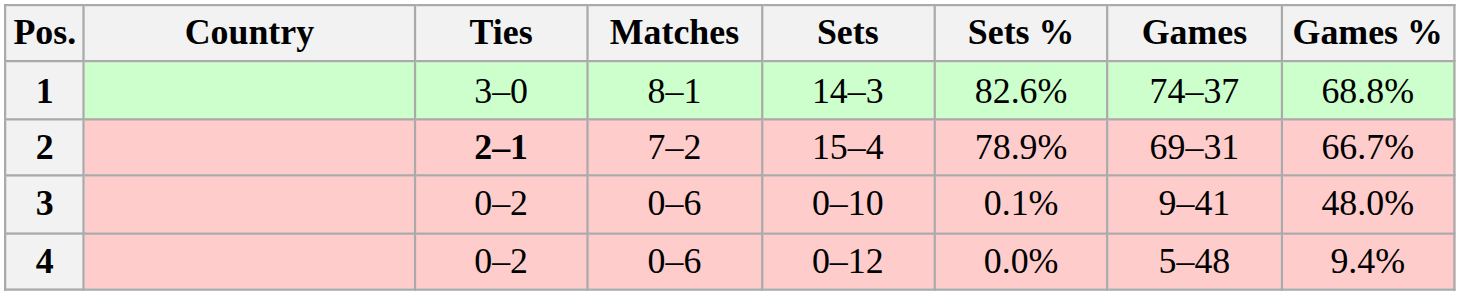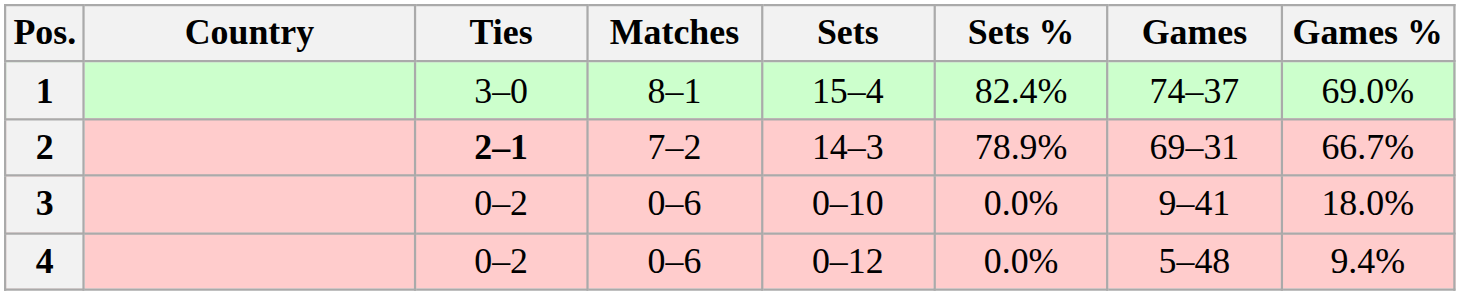1 | Sets: 14–3 -> 15–4
1 | Sets %: 82.6% -> 82.4%
1 | Games %: 68.8% -> 69.0%
2 | Sets: 15–4 -> 14–3
3 | Sets %: 0.1% -> 0.0%
3 | Games %: 48.0% -> 18.0%
